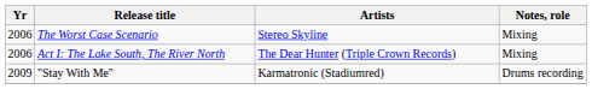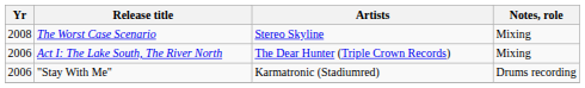The Worst Case Scenario | Yr: 2006 -> 2008
"Stay With Me" | Yr: 2009 -> 2006
